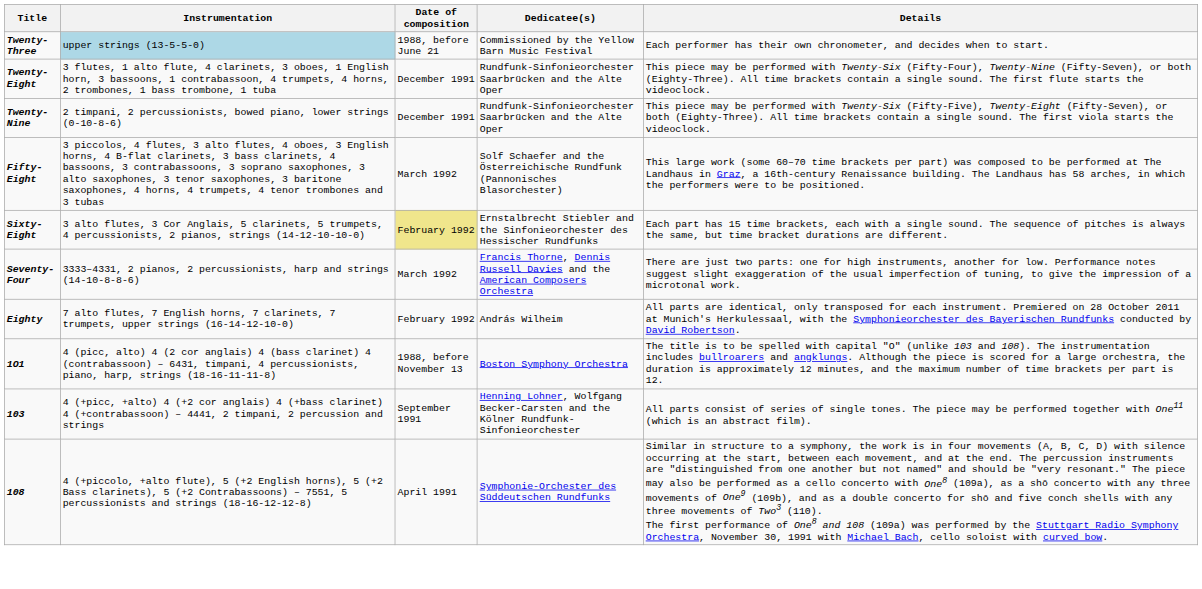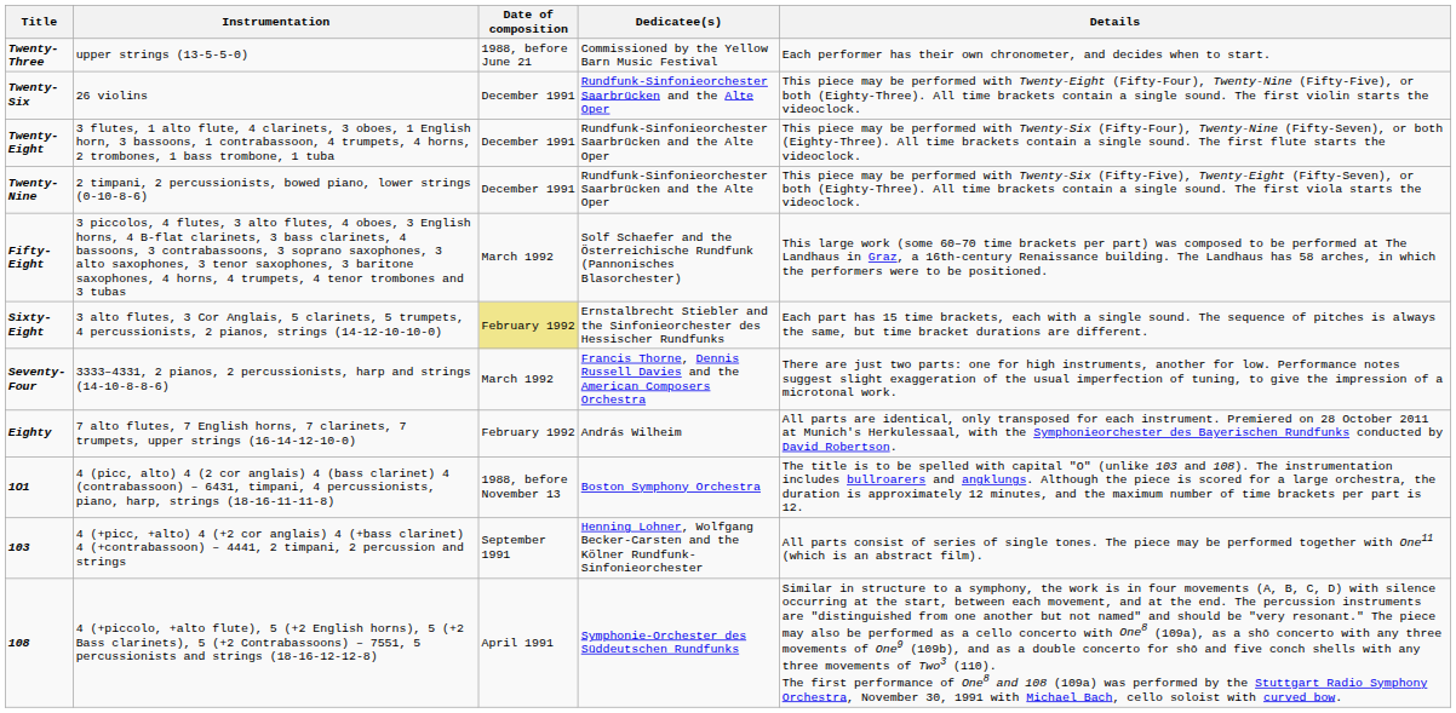Twenty-Three | Instrumentation: lightblue background -> no background
+ row: Twenty-Six | 26 violins | December 1991 | Rundfunk-Sinfonieorchester Saarbrücken and the Alte Oper | This piece may be performed with Twenty-Eight (Fifty-Four), Twenty-Nine (Fifty-Five), or both (Eighty-Three). All time brackets contain a single sound. The first violin starts the videoclock.
